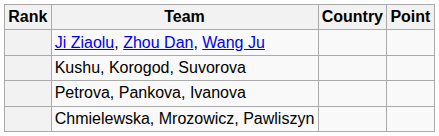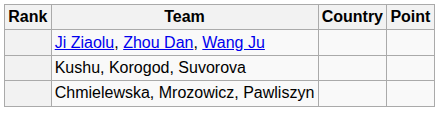- row: Petrova, Pankova, Ivanova
